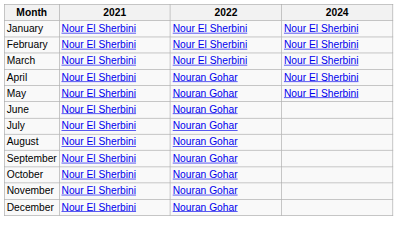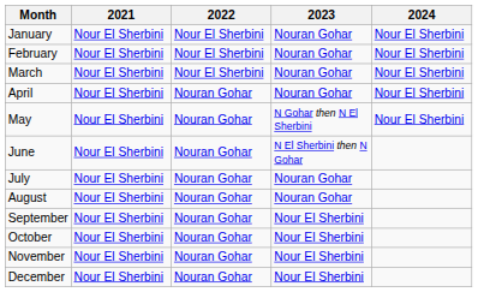+ column: 2023 | Nouran Gohar | Nouran Gohar | Nouran Gohar | Nouran Gohar | N Gohar then N El Sherbini | N El Sherbini then N Gohar | Nouran Gohar | Nouran Gohar | Nour El Sherbini | Nour El Sherbini | Nour El Sherbini | Nour El Sherbini
